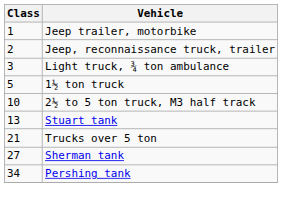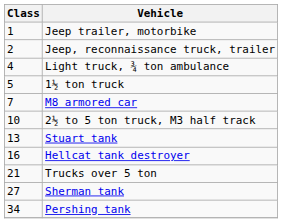Light truck, ¾ ton ambulance | Class: 3 -> 4
+ row: 7 | M8 armored car
+ row: 16 | Hellcat tank destroyer
